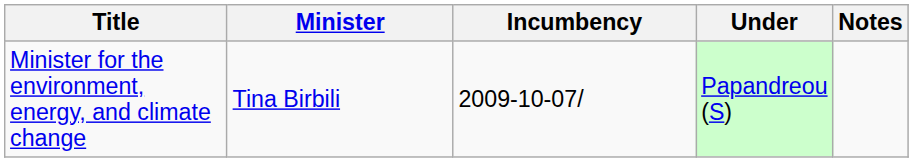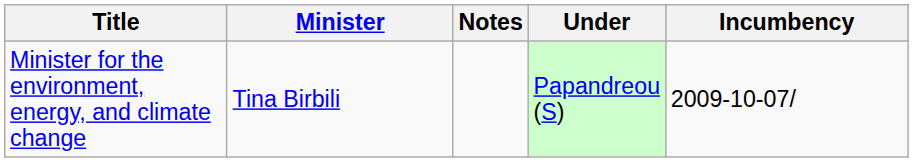columns swapped: Incumbency <-> Notes
